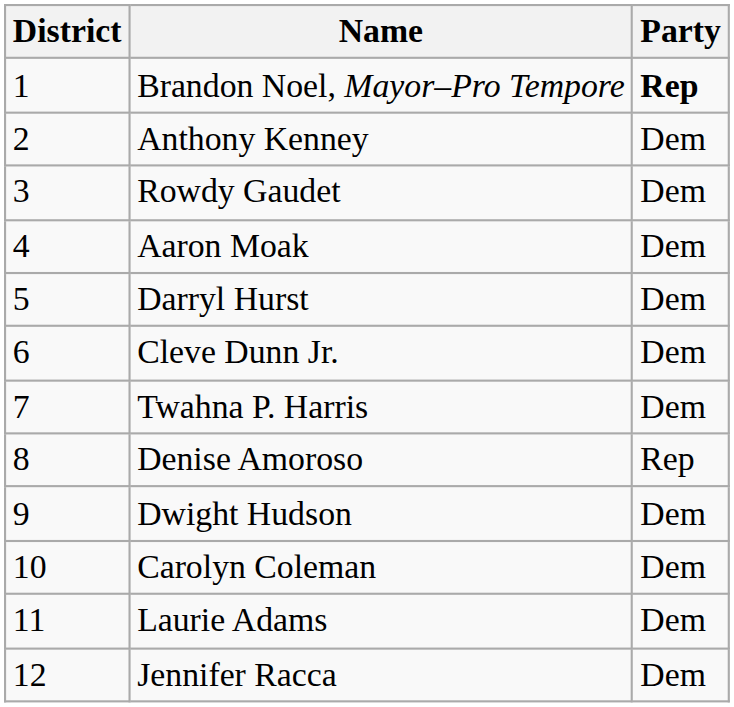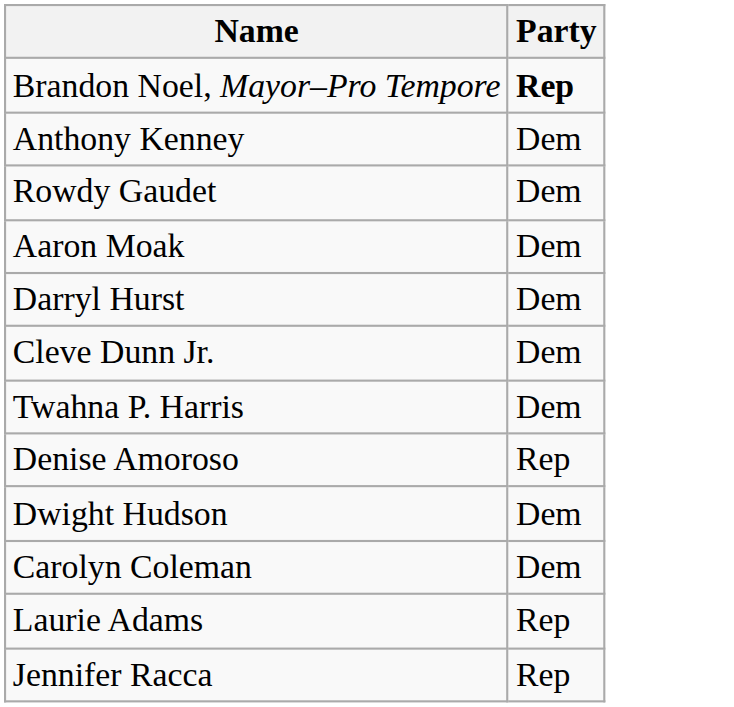- column: District | 1 | 2 | 3 | 4 | 5 | 6 | 7 | 8 | 9 | 10 | 11 | 12
Laurie Adams | Party: Dem -> Rep
Jennifer Racca | Party: Dem -> Rep
